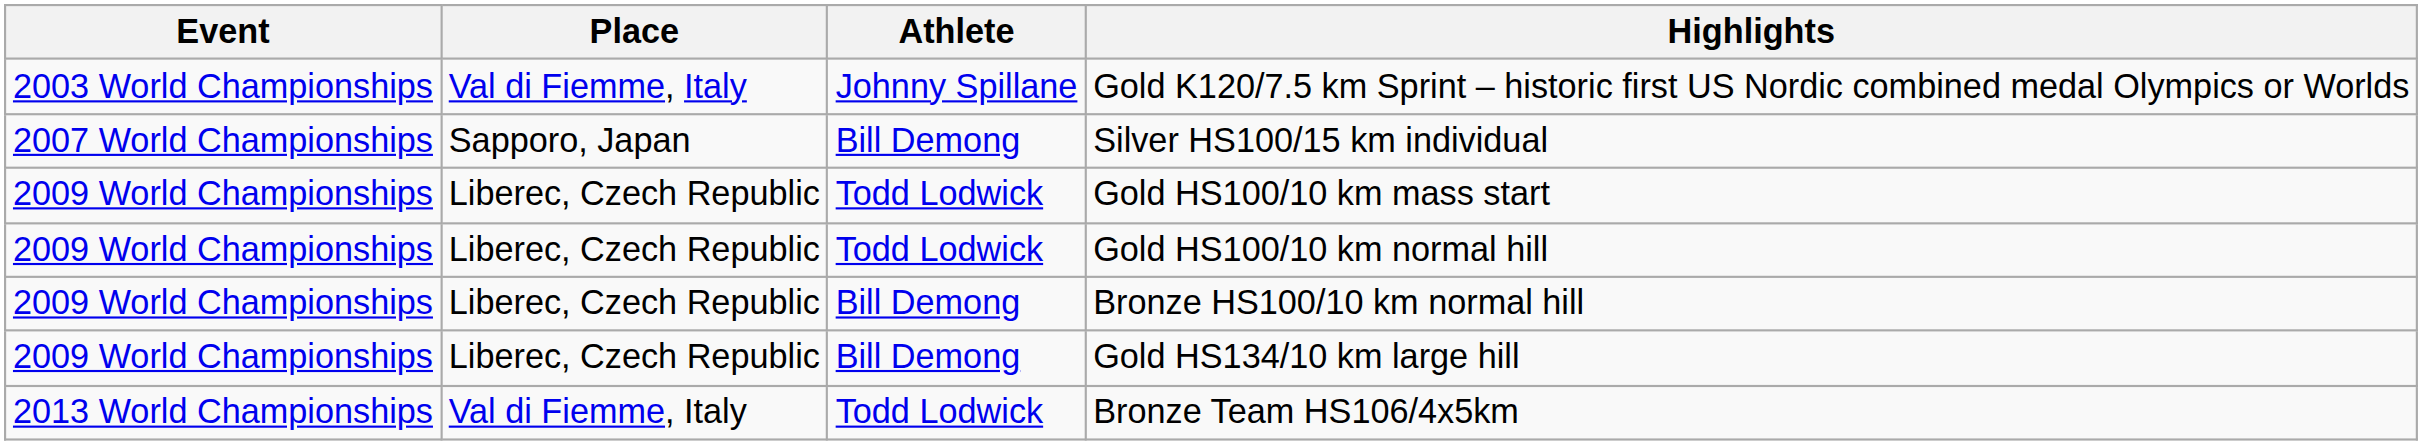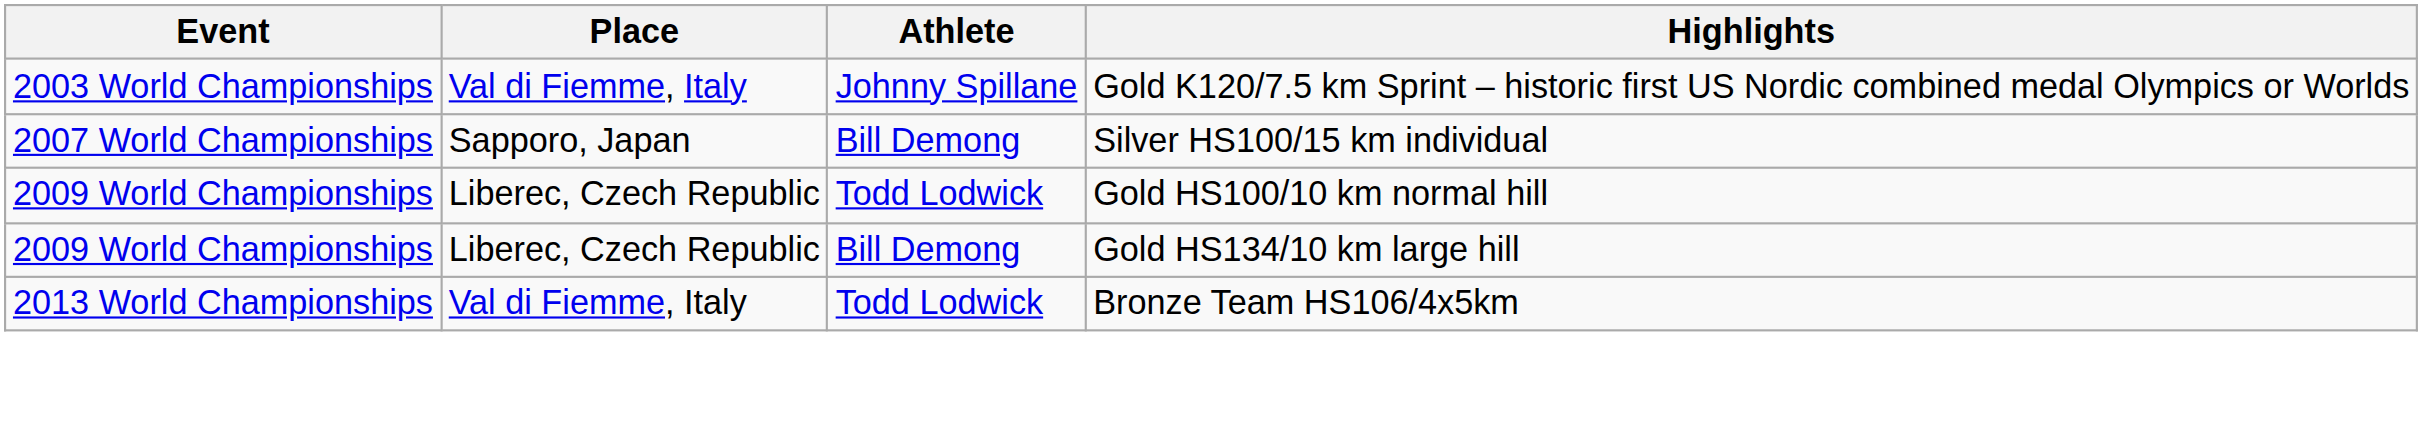- row: 2009 World Championships | Liberec, Czech Republic | Todd Lodwick | Gold HS100/10 km mass start
- row: 2009 World Championships | Liberec, Czech Republic | Bill Demong | Bronze HS100/10 km normal hill
